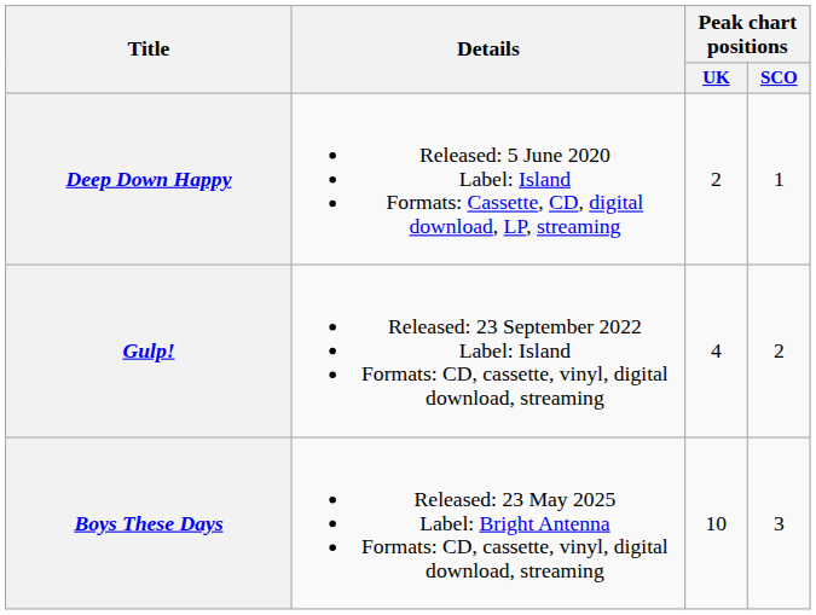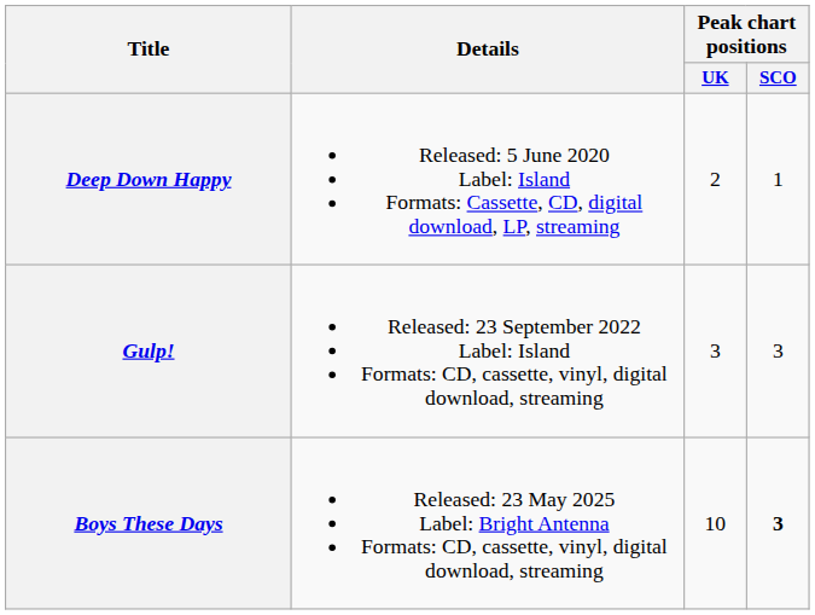Gulp! | Peak chart positions / UK: 4 -> 3
Gulp! | Peak chart positions / SCO: 2 -> 3
Boys These Days | Peak chart positions / SCO: normal -> bold
